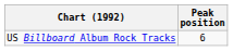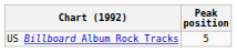US Billboard Album Rock Tracks | Peak position: 6 -> 5
